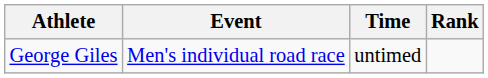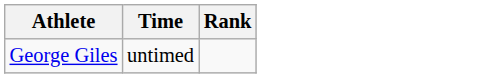- column: Event | Men's individual road race
